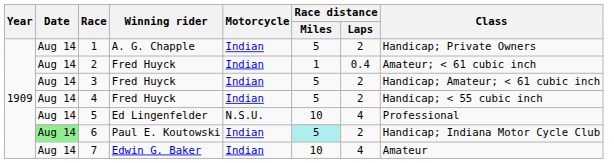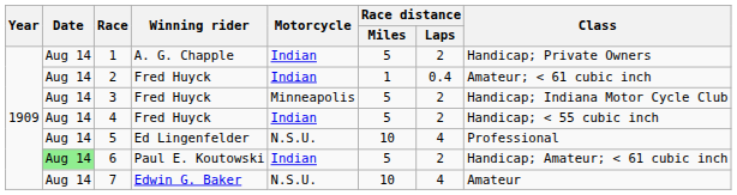3 | Motorcycle: Indian -> Minneapolis
3 | Class: Handicap; Amateur; < 61 cubic inch -> Handicap; Indiana Motor Cycle Club
6 | Race distance / Miles: paleturquoise background -> no background
6 | Class: Handicap; Indiana Motor Cycle Club -> Handicap; Amateur; < 61 cubic inch
7 | Motorcycle: Indian -> N.S.U.
